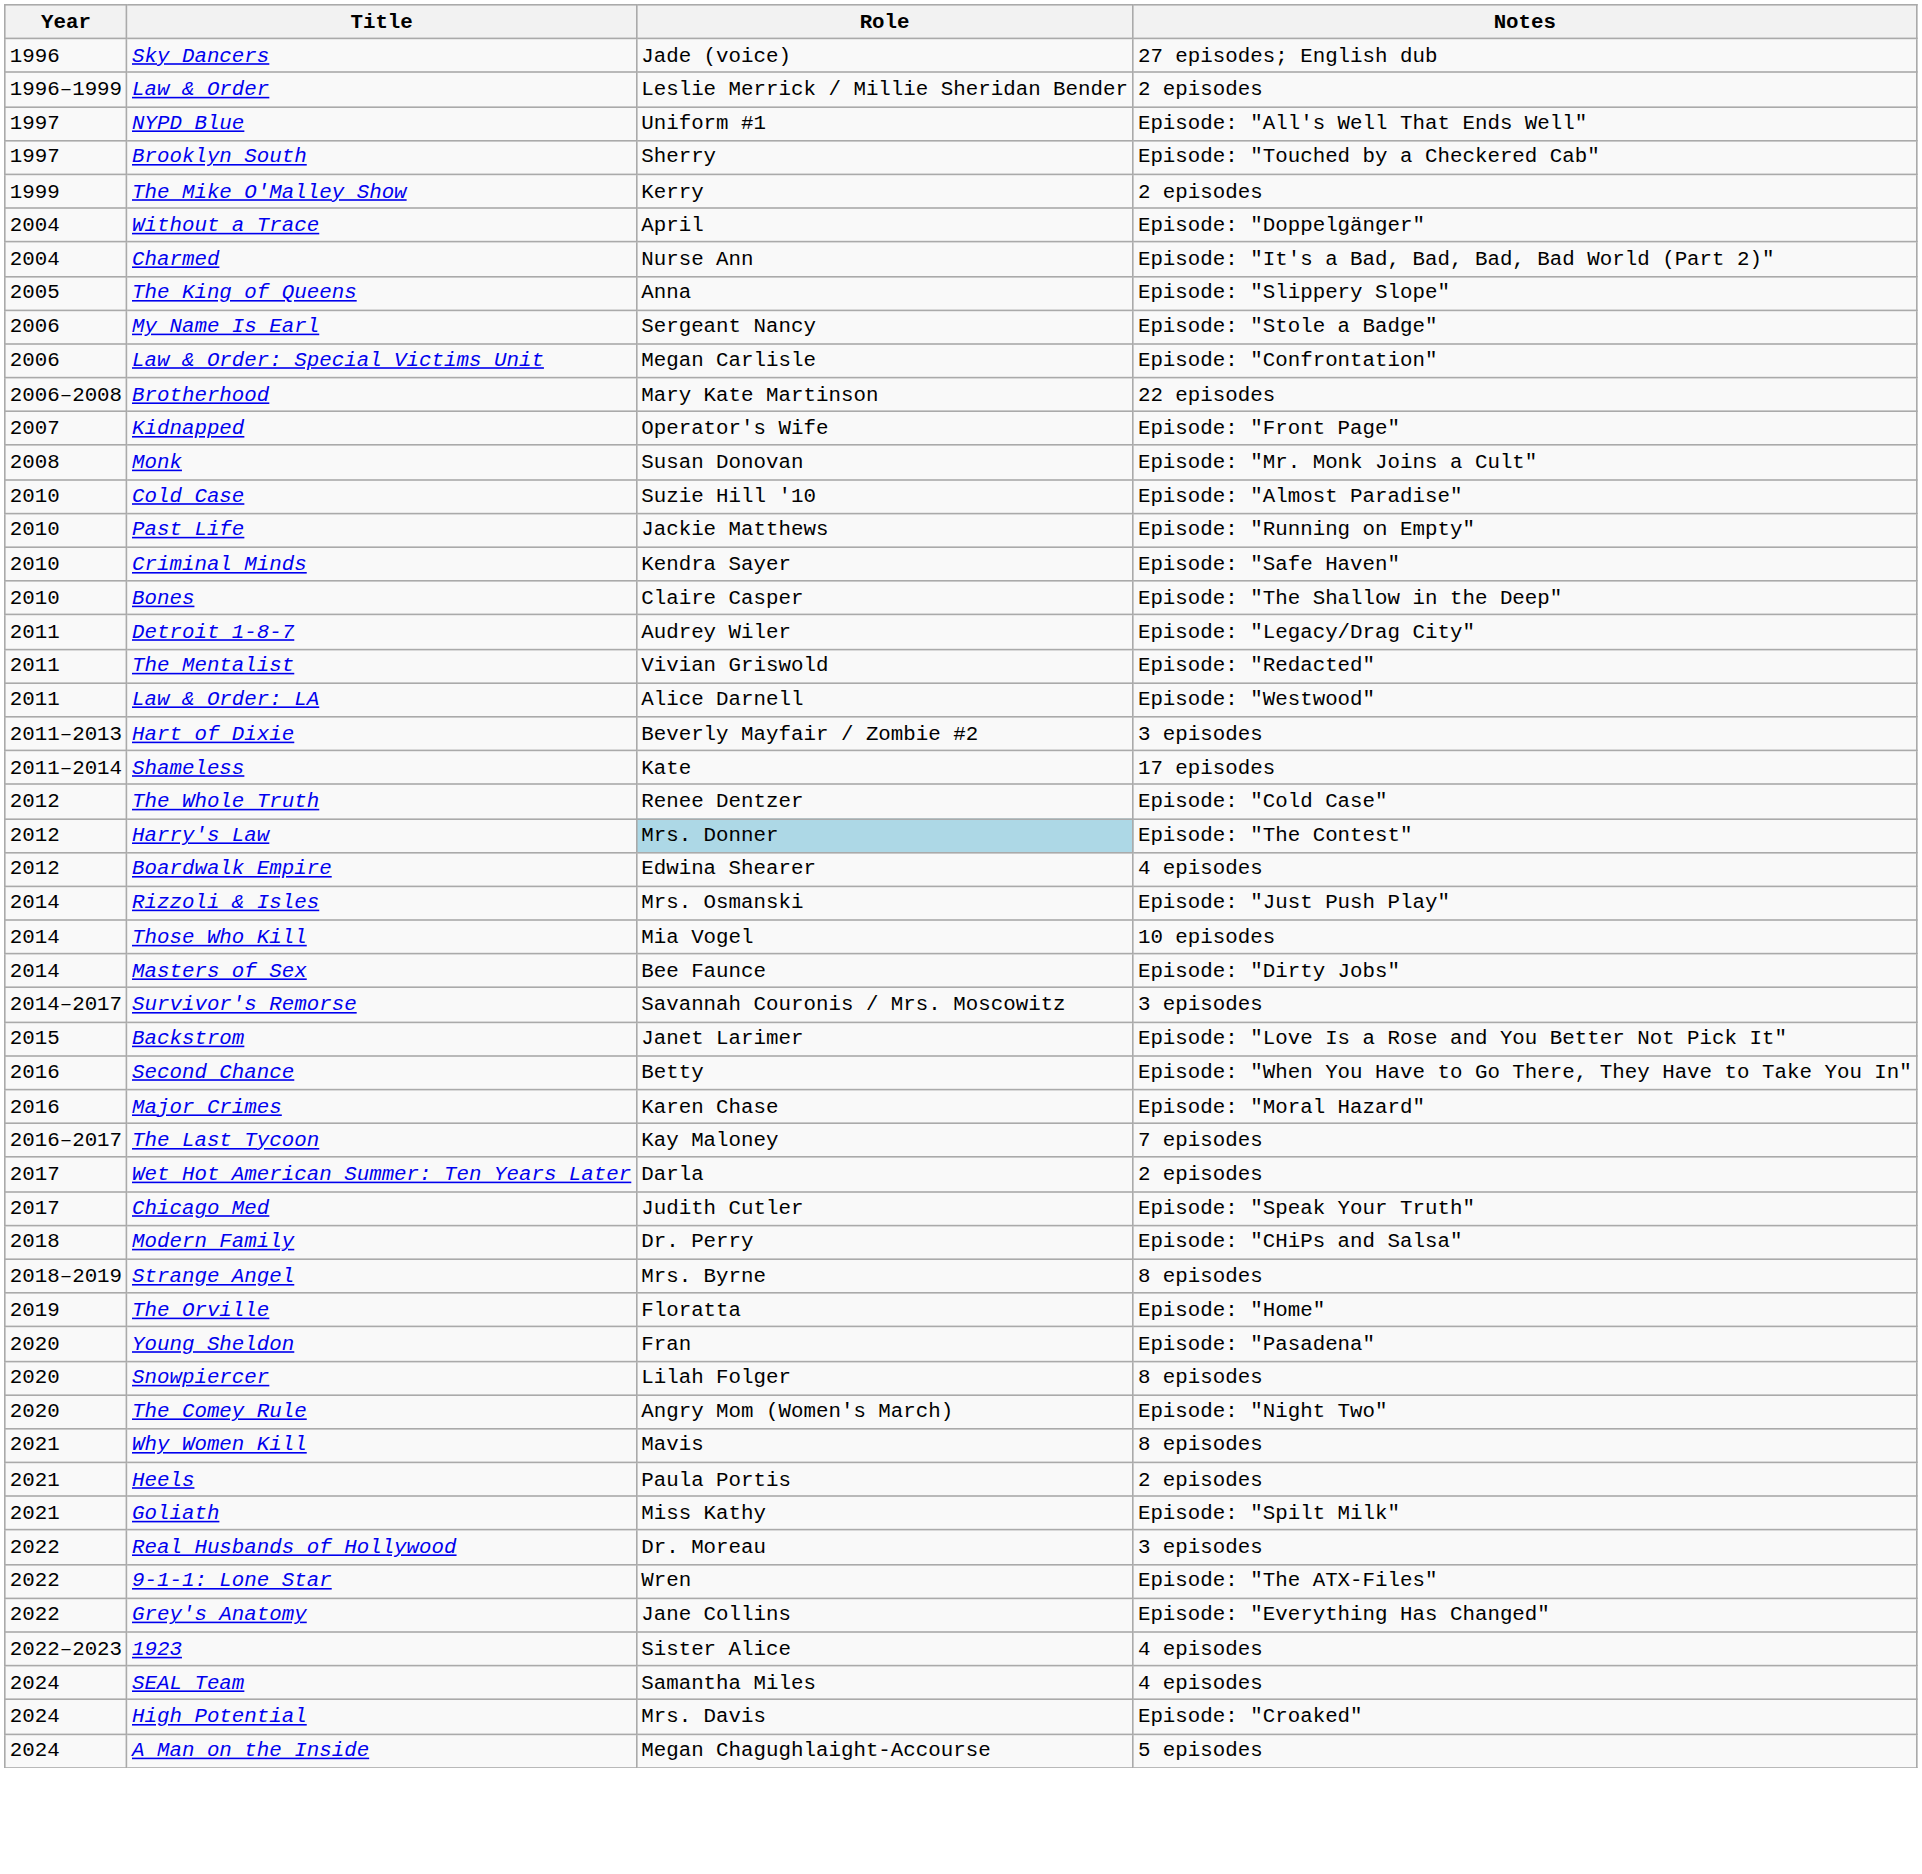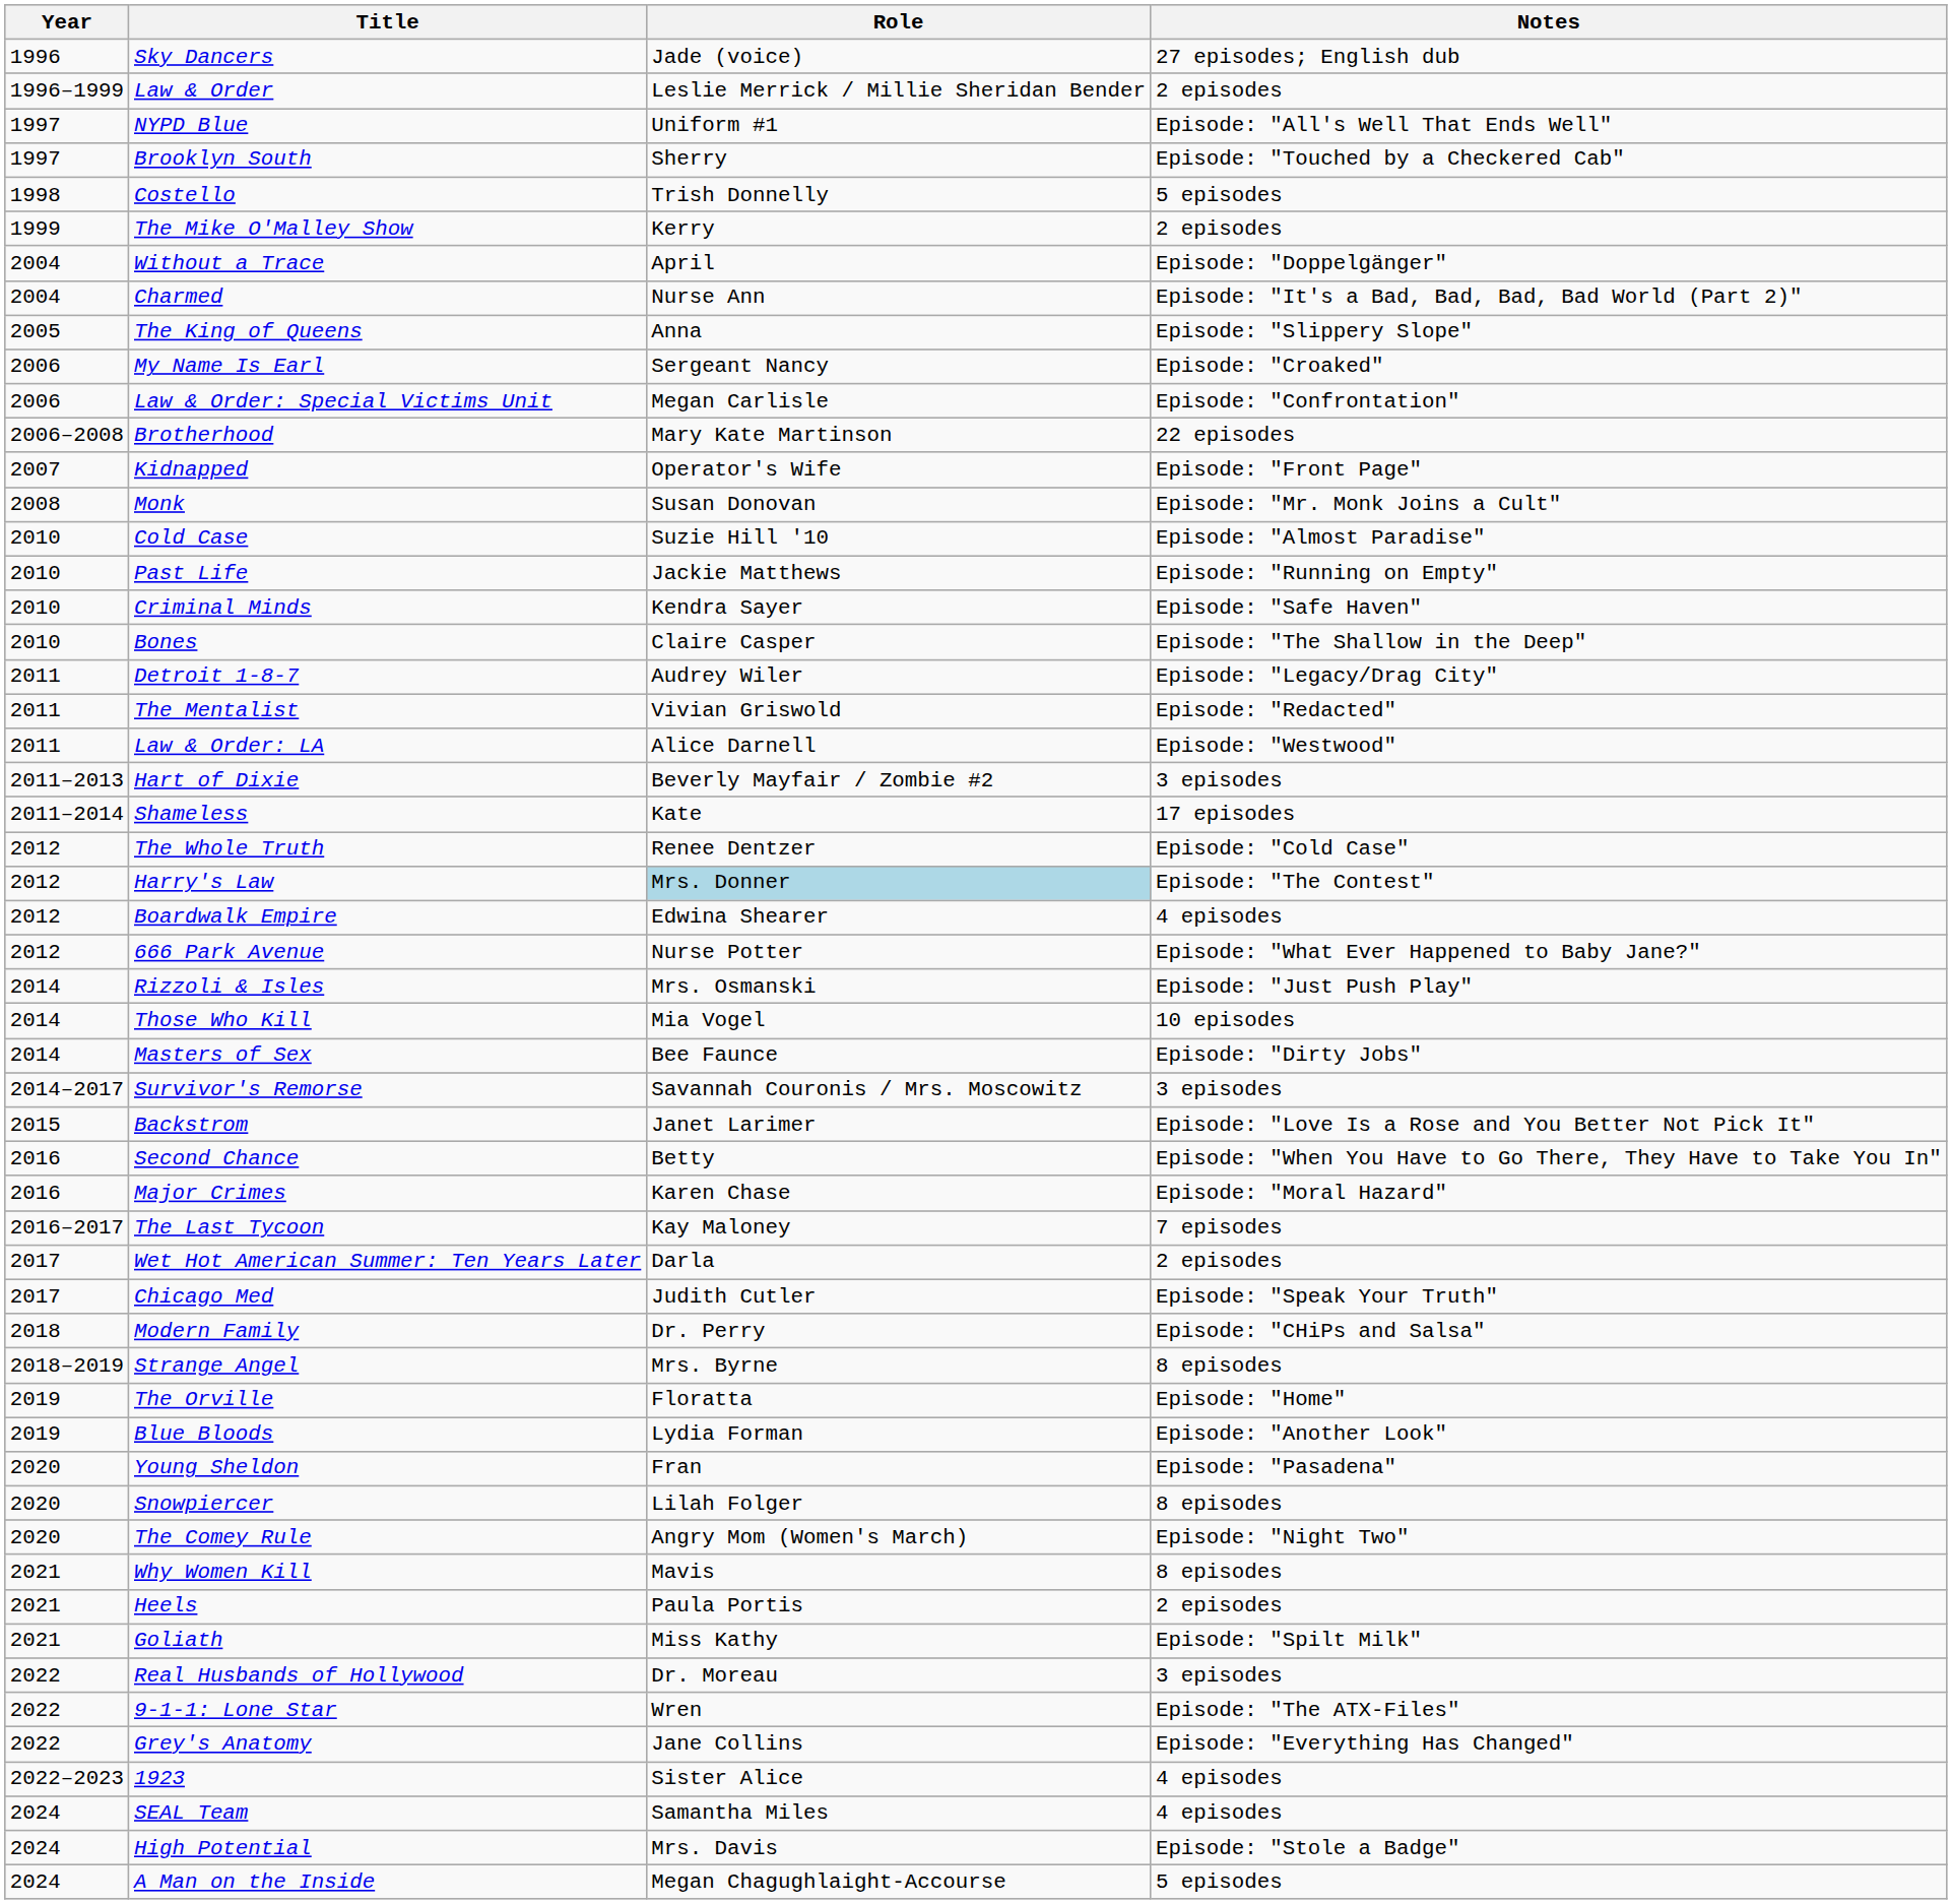+ row: 1998 | Costello | Trish Donnelly | 5 episodes
My Name Is Earl | Notes: Episode: "Stole a Badge" -> Episode: "Croaked"
+ row: 2012 | 666 Park Avenue | Nurse Potter | Episode: "What Ever Happened to Baby Jane?"
+ row: 2019 | Blue Bloods | Lydia Forman | Episode: "Another Look"
High Potential | Notes: Episode: "Croaked" -> Episode: "Stole a Badge"
